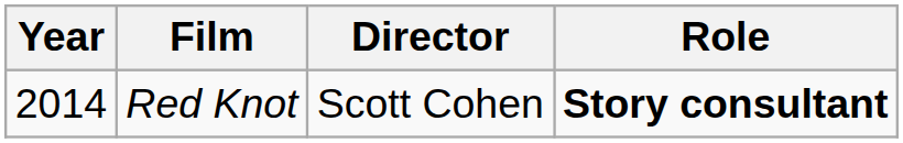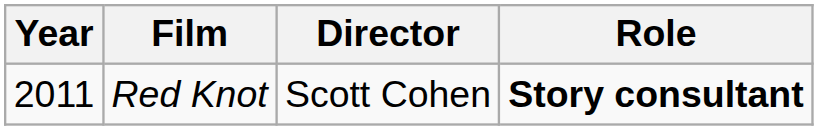Red Knot | Year: 2014 -> 2011
